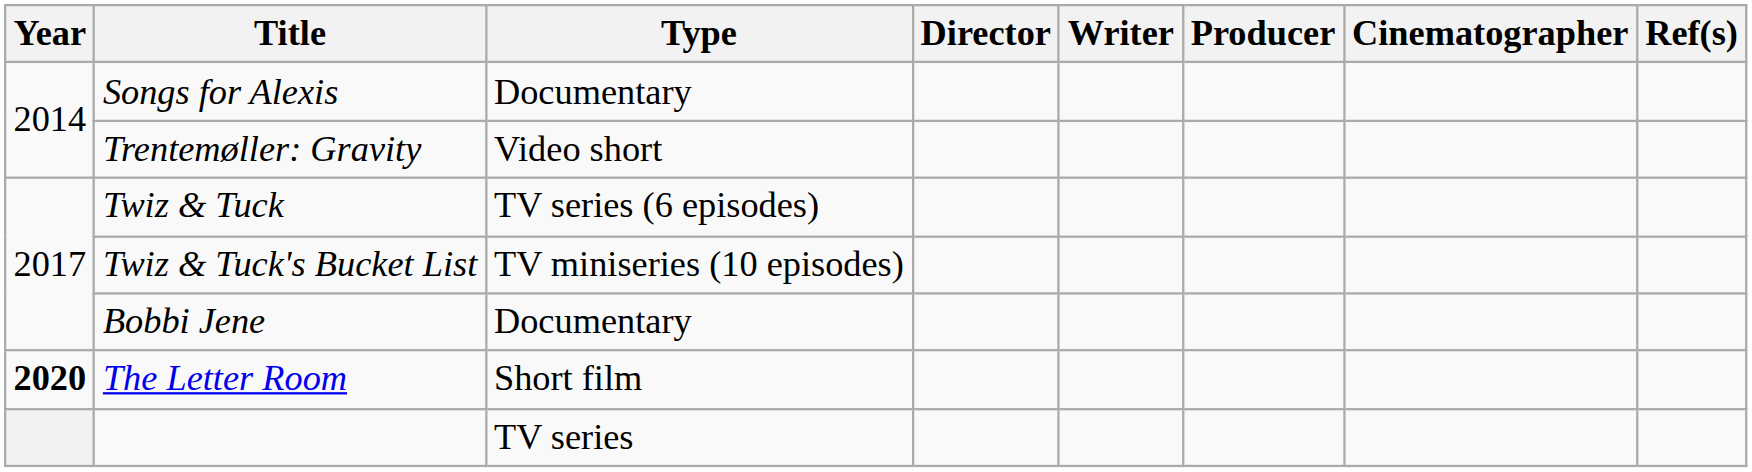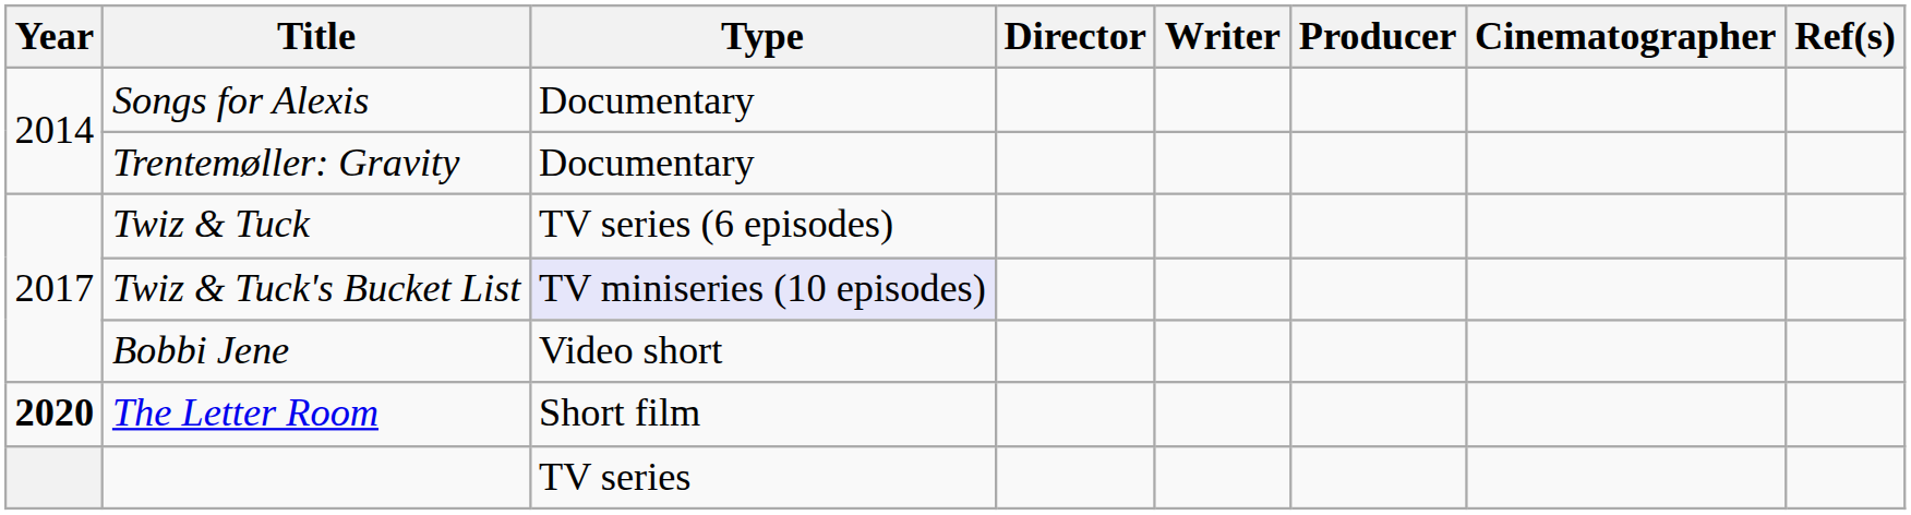Trentemøller: Gravity | Type: Video short -> Documentary
Twiz & Tuck's Bucket List | Type: no background -> lavender background
Bobbi Jene | Type: Documentary -> Video short
